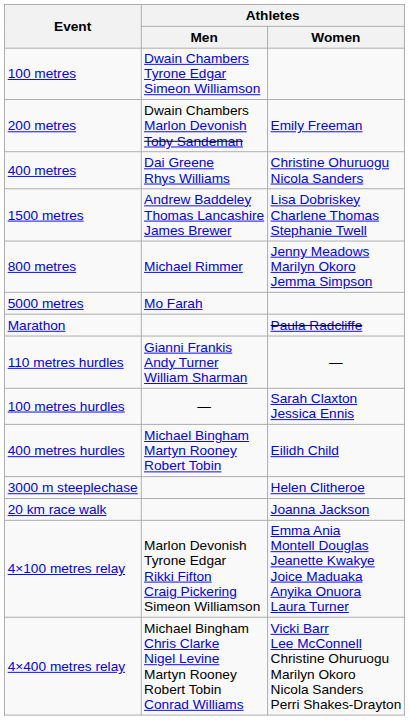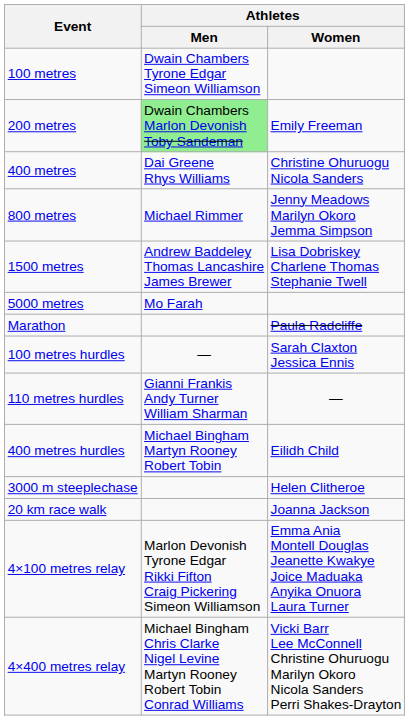200 metres | Athletes / Men: no background -> lightgreen background
rows swapped: 800 metres <-> 1500 metres
rows swapped: 100 metres hurdles <-> 110 metres hurdles
